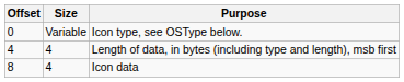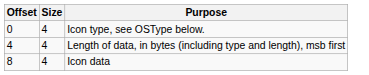Icon type, see OSType below. | Size: Variable -> 4
